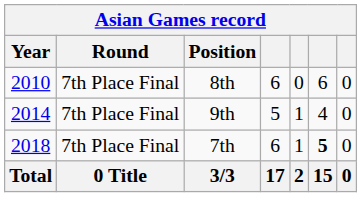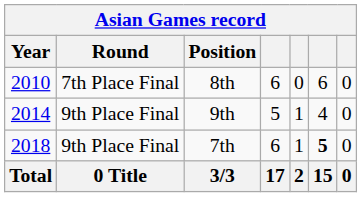9th | Round: 7th Place Final -> 9th Place Final
7th | Round: 7th Place Final -> 9th Place Final
